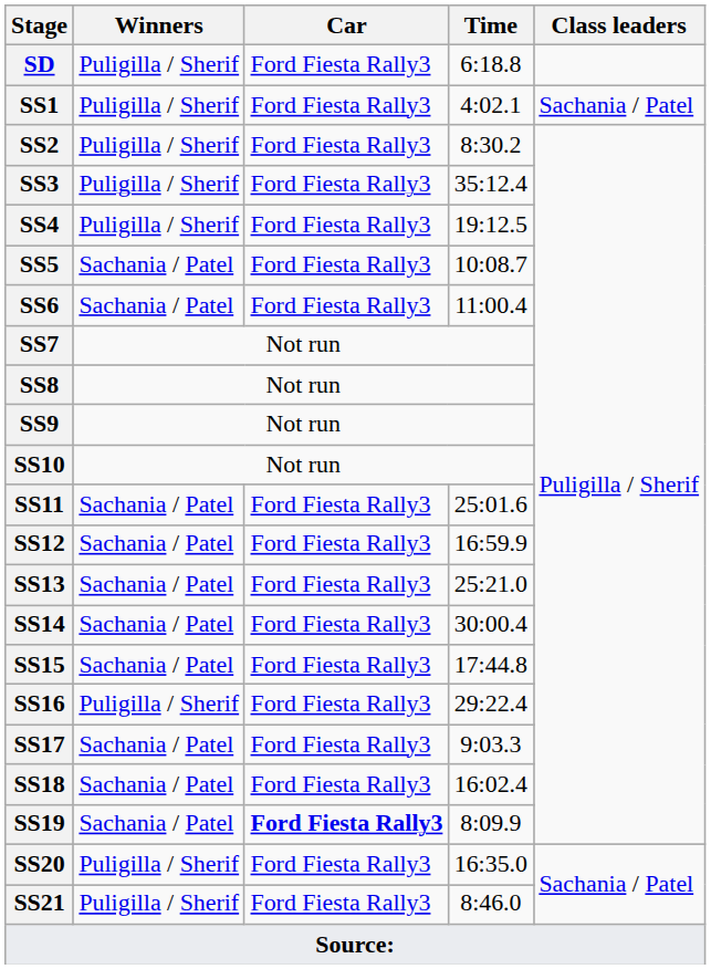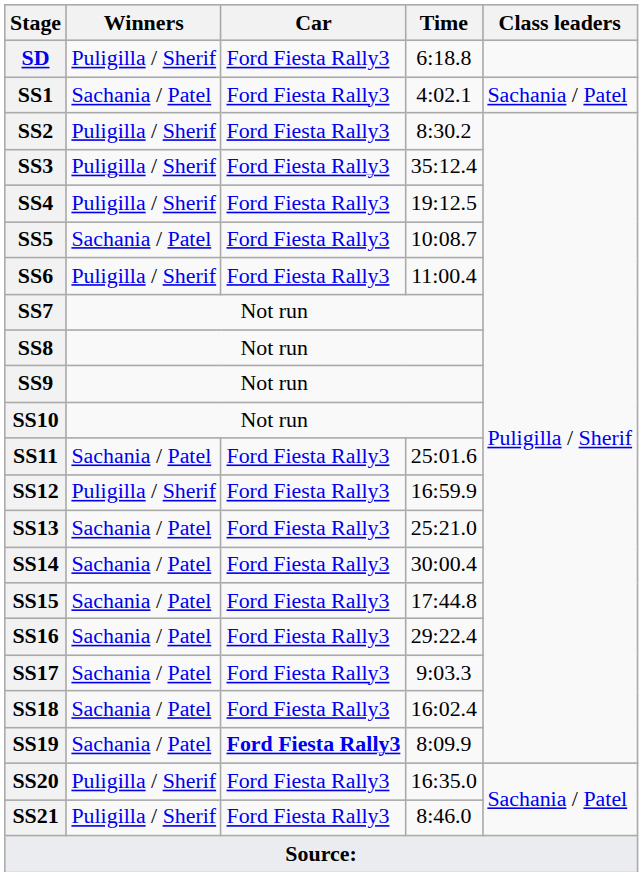SS1 | Winners: Puligilla / Sherif -> Sachania / Patel
SS6 | Winners: Sachania / Patel -> Puligilla / Sherif
SS12 | Winners: Sachania / Patel -> Puligilla / Sherif
SS16 | Winners: Puligilla / Sherif -> Sachania / Patel
